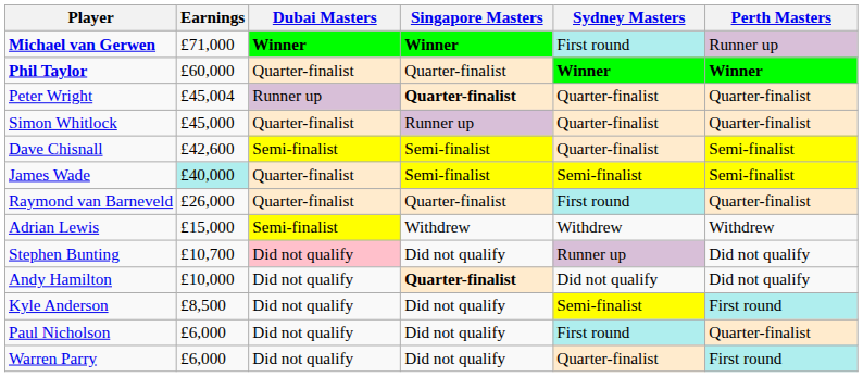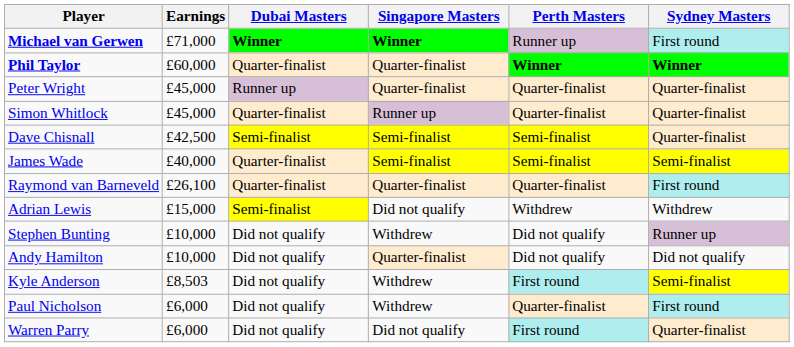columns swapped: Perth Masters <-> Sydney Masters
Peter Wright | Earnings: £45,004 -> £45,000
Peter Wright | Singapore Masters: bold -> normal
Dave Chisnall | Earnings: £42,600 -> £42,500
James Wade | Earnings: paleturquoise background -> no background
Raymond van Barneveld | Earnings: £26,000 -> £26,100
Adrian Lewis | Singapore Masters: Withdrew -> Did not qualify
Stephen Bunting | Earnings: £10,700 -> £10,000
Stephen Bunting | Dubai Masters: pink background -> no background
Stephen Bunting | Singapore Masters: Did not qualify -> Withdrew
Andy Hamilton | Singapore Masters: bold -> normal
Kyle Anderson | Earnings: £8,500 -> £8,503
Kyle Anderson | Singapore Masters: Did not qualify -> Withdrew
Paul Nicholson | Singapore Masters: Did not qualify -> Withdrew
